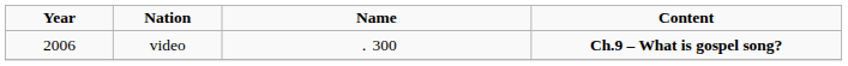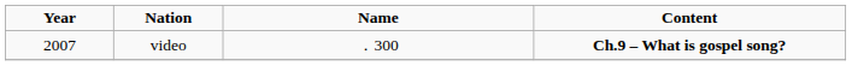video | Year: 2006 -> 2007
